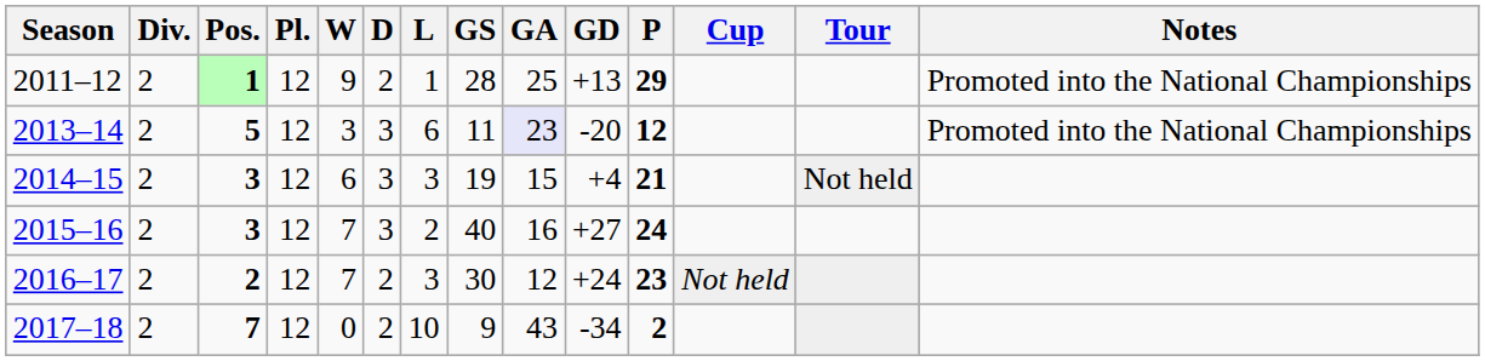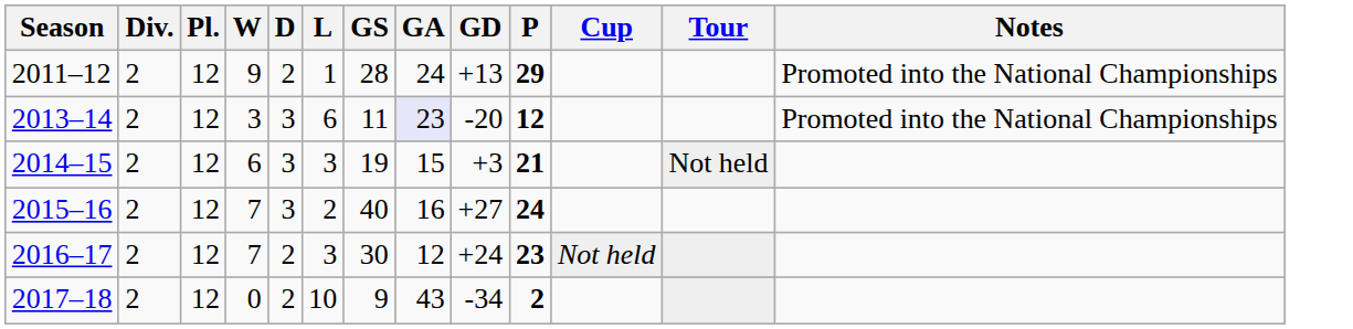- column: Pos. | 1 | 5 | 3 | 3 | 2 | 7
2011–12 | GA: 25 -> 24
2014–15 | GD: +4 -> +3
